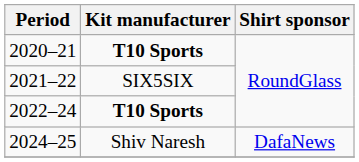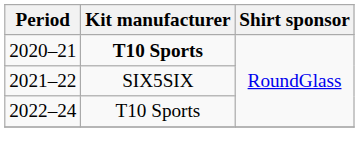2022–24 | Kit manufacturer: bold -> normal
- row: 2024–25 | Shiv Naresh | DafaNews
